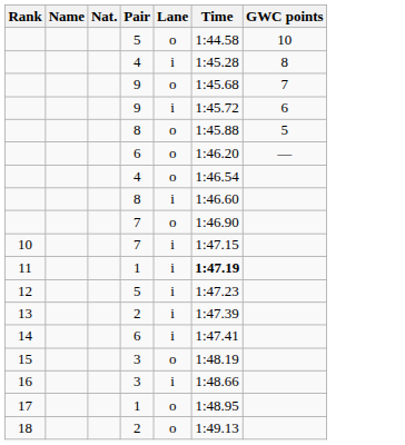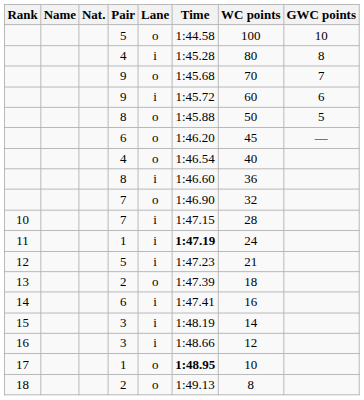+ column: WC points | 100 | 80 | 70 | 60 | 50 | 45 | 40 | 36 | 32 | 28 | 24 | 21 | 18 | 16 | 14 | 12 | 10 | 8
13 | Lane: i -> o
15 | Lane: o -> i
17 | Time: normal -> bold
